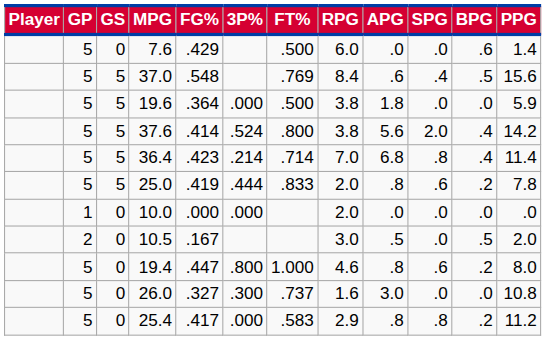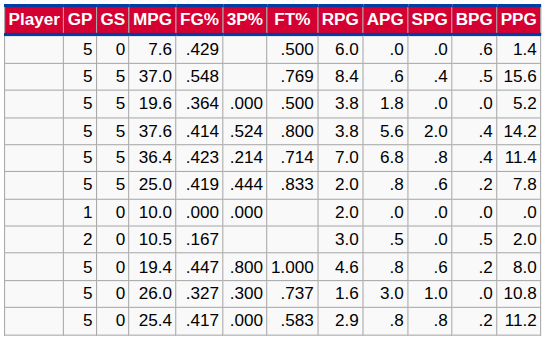19.6 | PPG: 5.9 -> 5.2
26.0 | SPG: .0 -> 1.0
